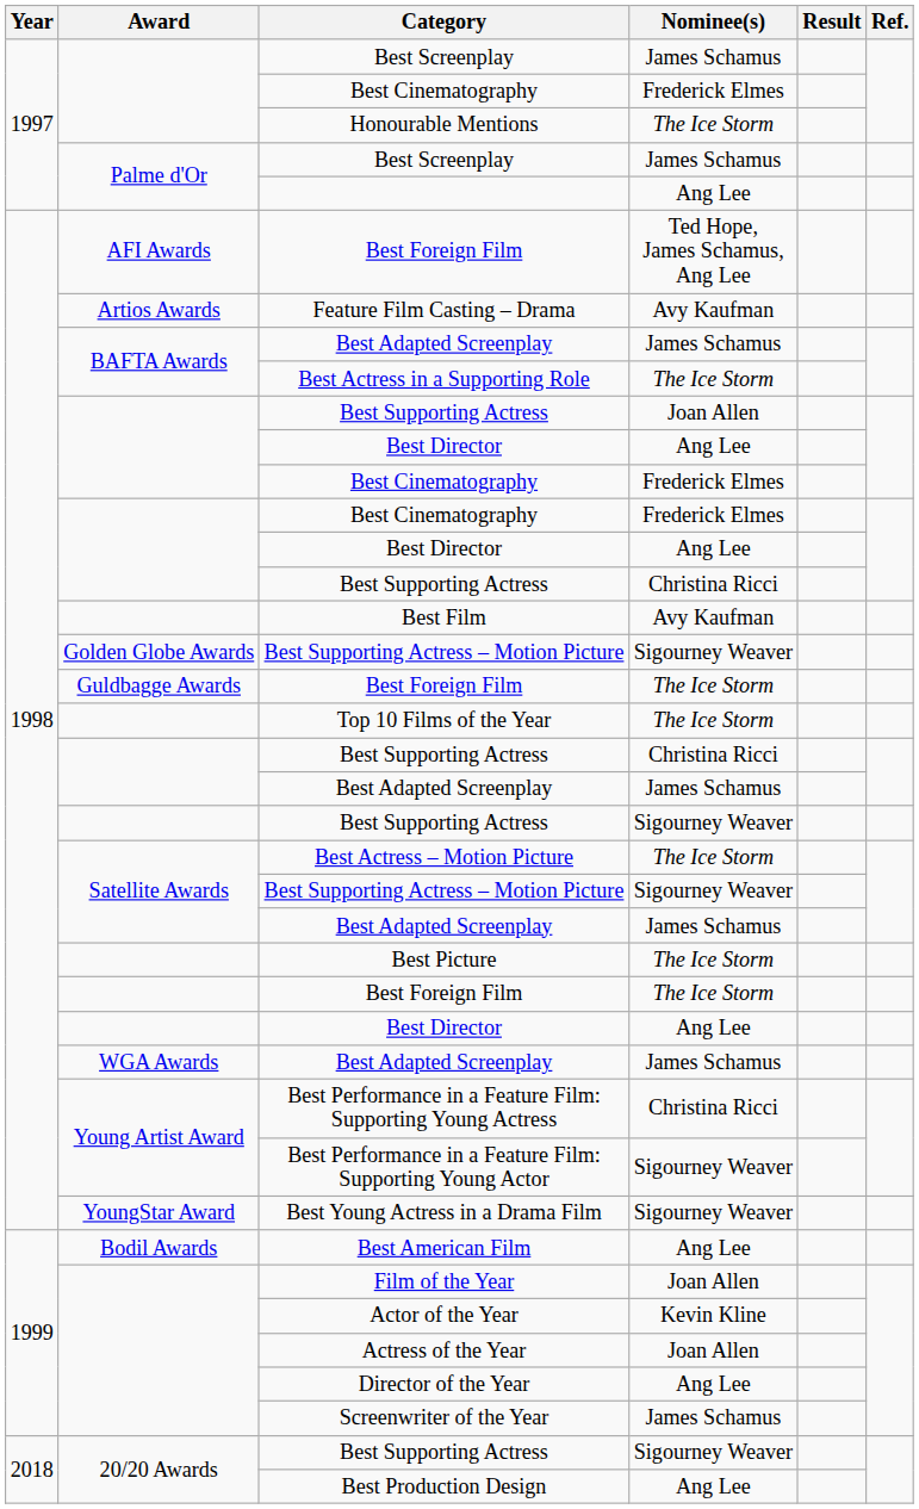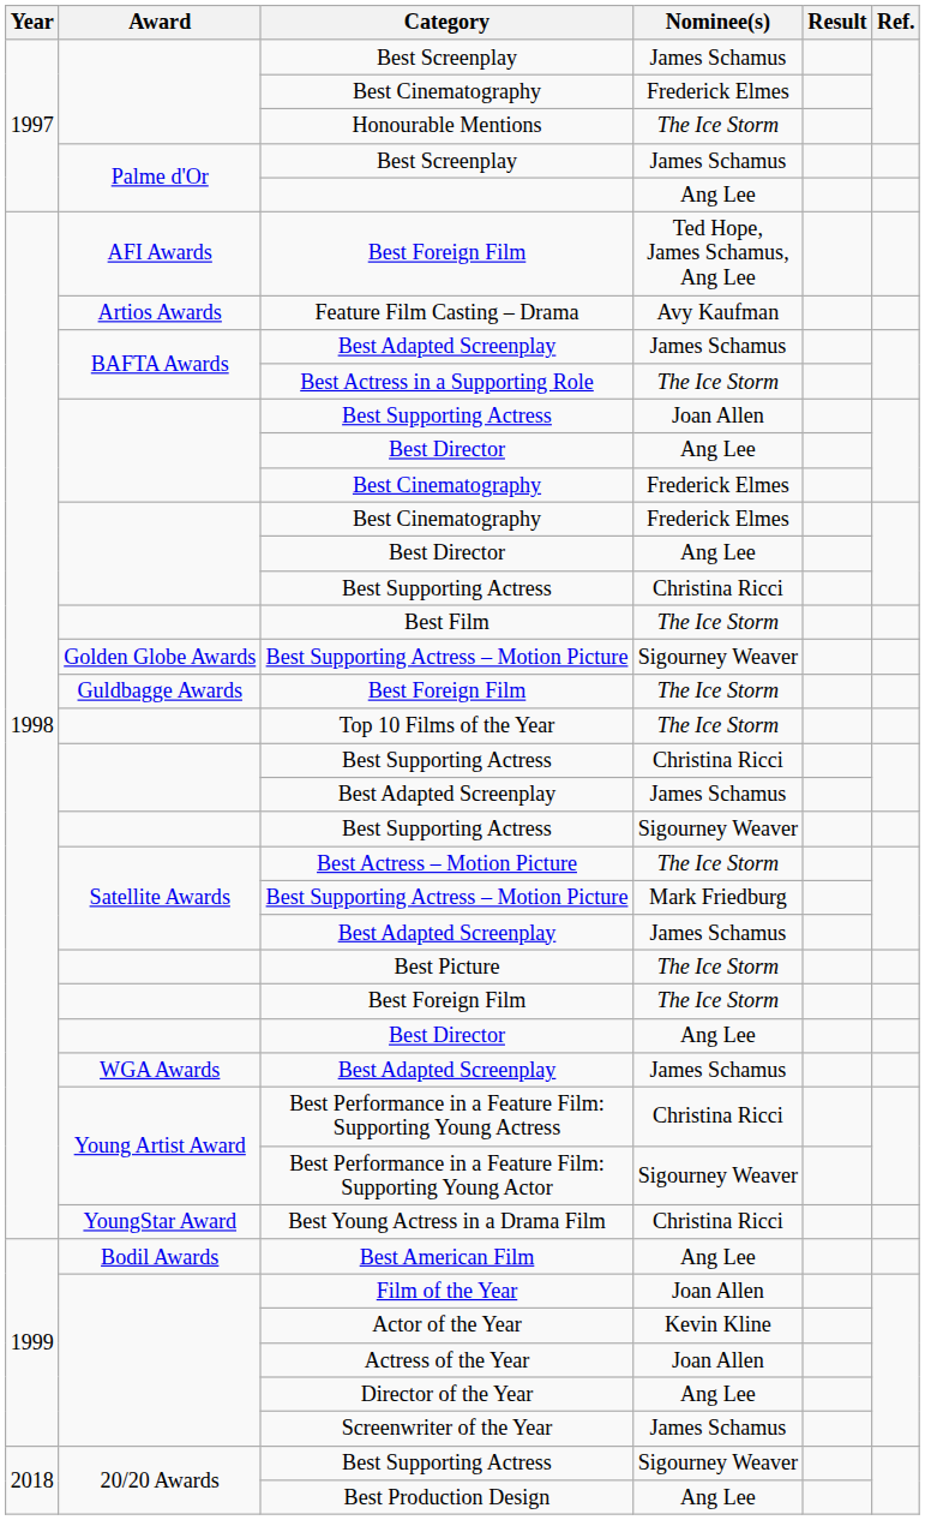Best Film | Nominee(s): Avy Kaufman -> The Ice Storm
Satellite Awards / Best Supporting Actress – Motion Picture | Nominee(s): Sigourney Weaver -> Mark Friedburg
Best Young Actress in a Drama Film | Nominee(s): Sigourney Weaver -> Christina Ricci
